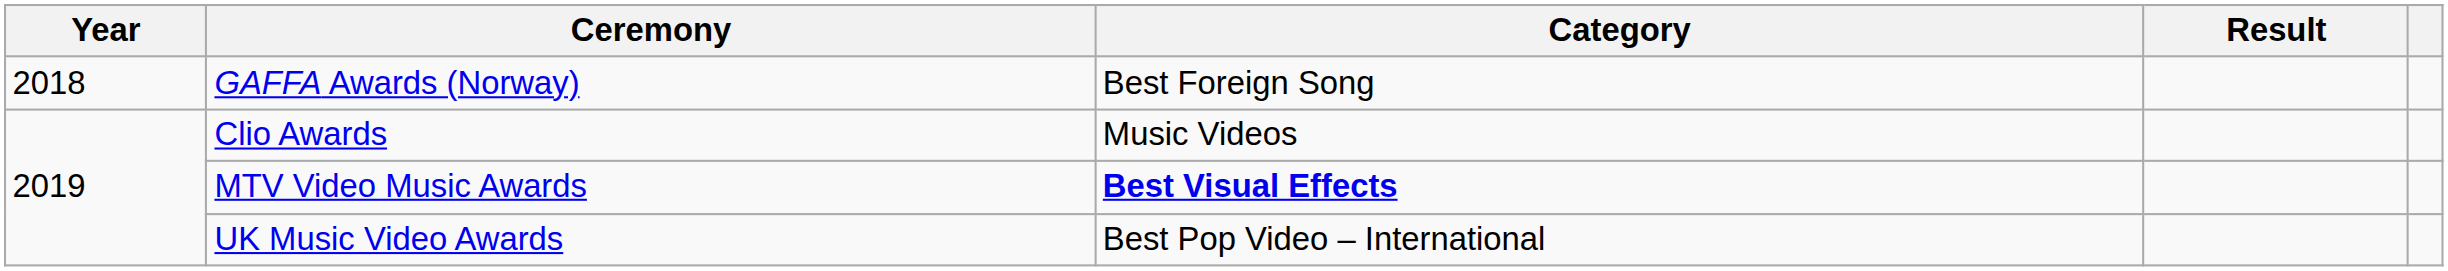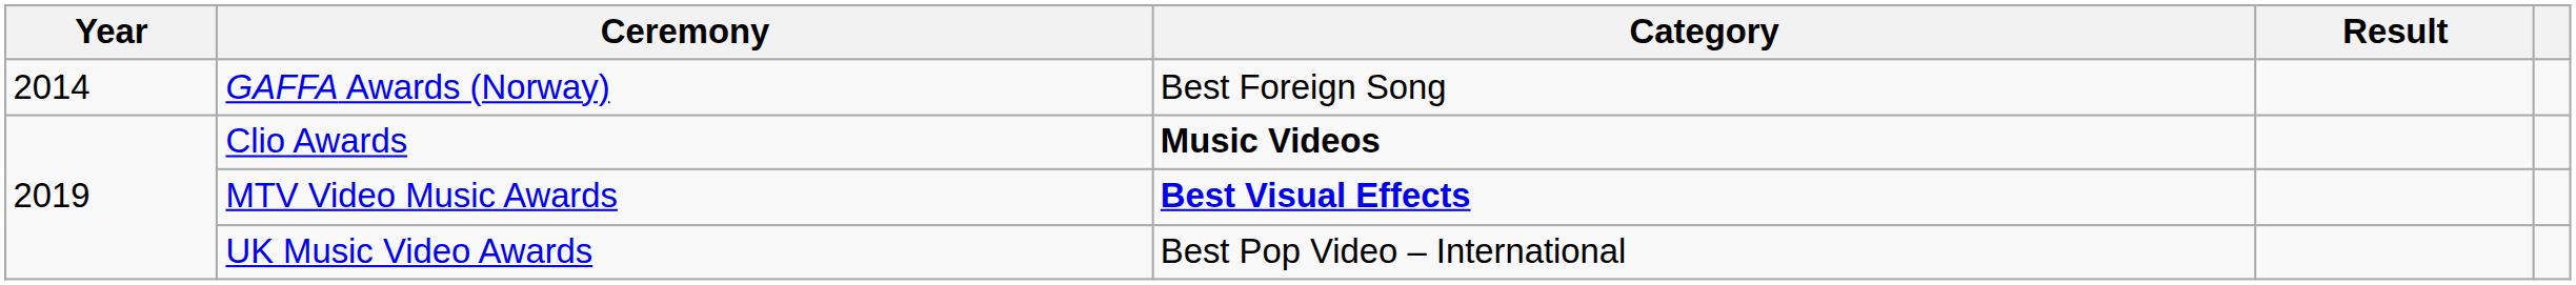GAFFA Awards (Norway) | Year: 2018 -> 2014
Clio Awards | Category: normal -> bold
